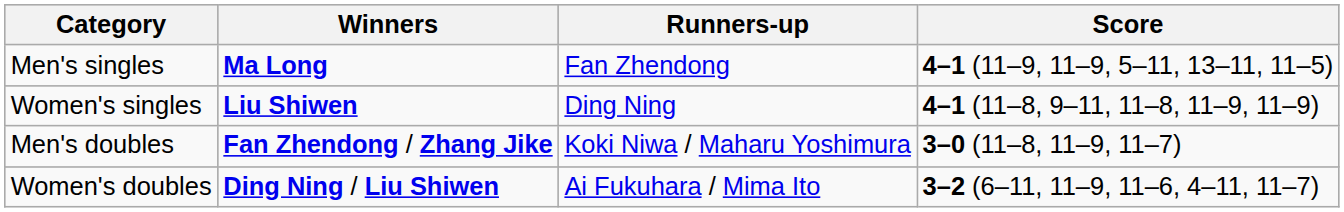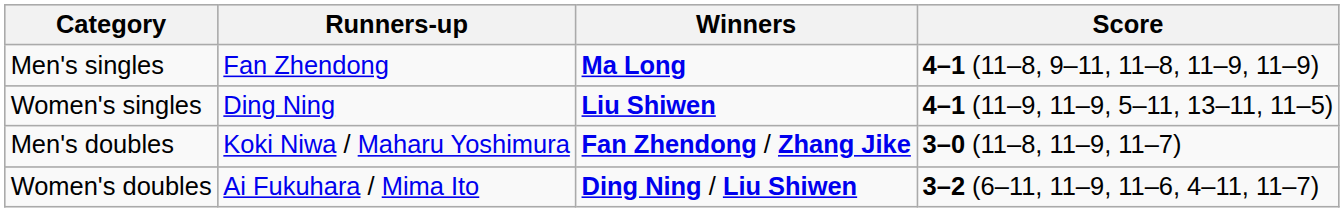columns swapped: Winners <-> Runners-up
Men's singles | Score: 4–1 (11–9, 11–9, 5–11, 13–11, 11–5) -> 4–1 (11–8, 9–11, 11–8, 11–9, 11–9)
Women's singles | Score: 4–1 (11–8, 9–11, 11–8, 11–9, 11–9) -> 4–1 (11–9, 11–9, 5–11, 13–11, 11–5)
